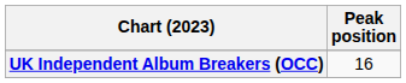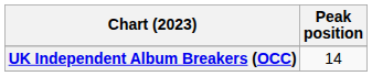UK Independent Album Breakers (OCC) | Peak position: 16 -> 14
